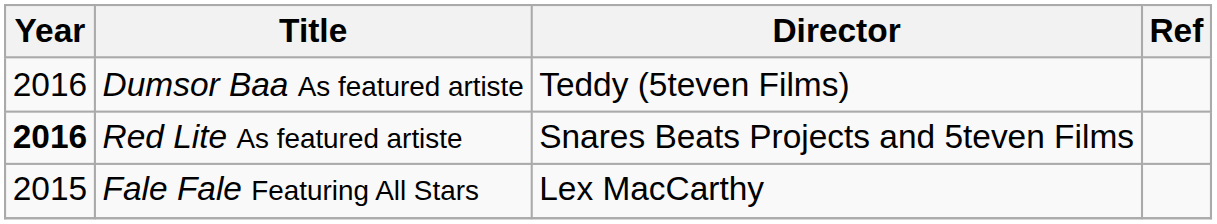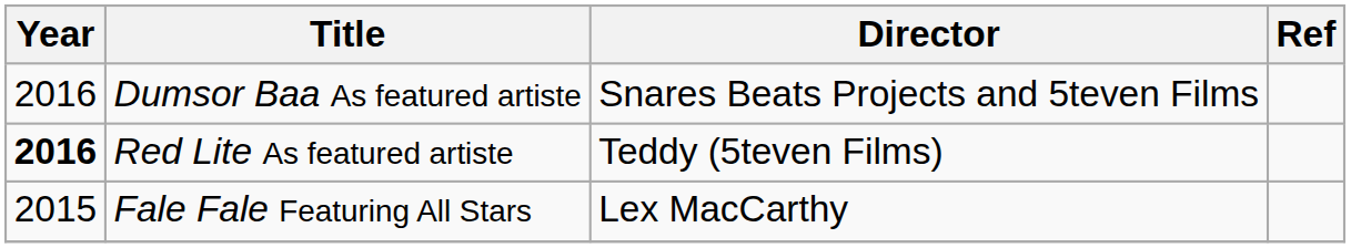Dumsor Baa As featured artiste | Director: Teddy (5teven Films) -> Snares Beats Projects and 5teven Films
Red Lite As featured artiste | Director: Snares Beats Projects and 5teven Films -> Teddy (5teven Films)
